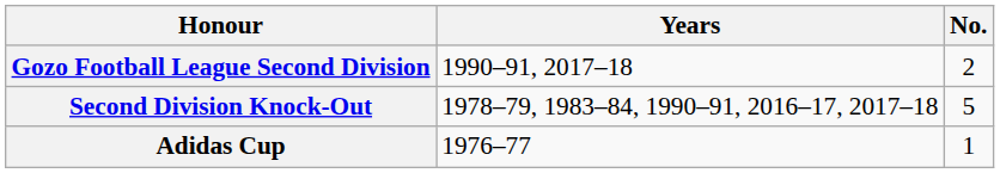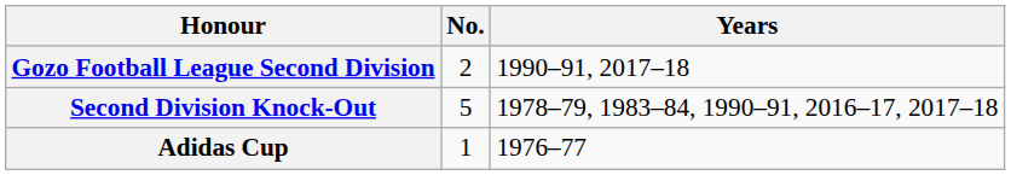columns swapped: No. <-> Years
